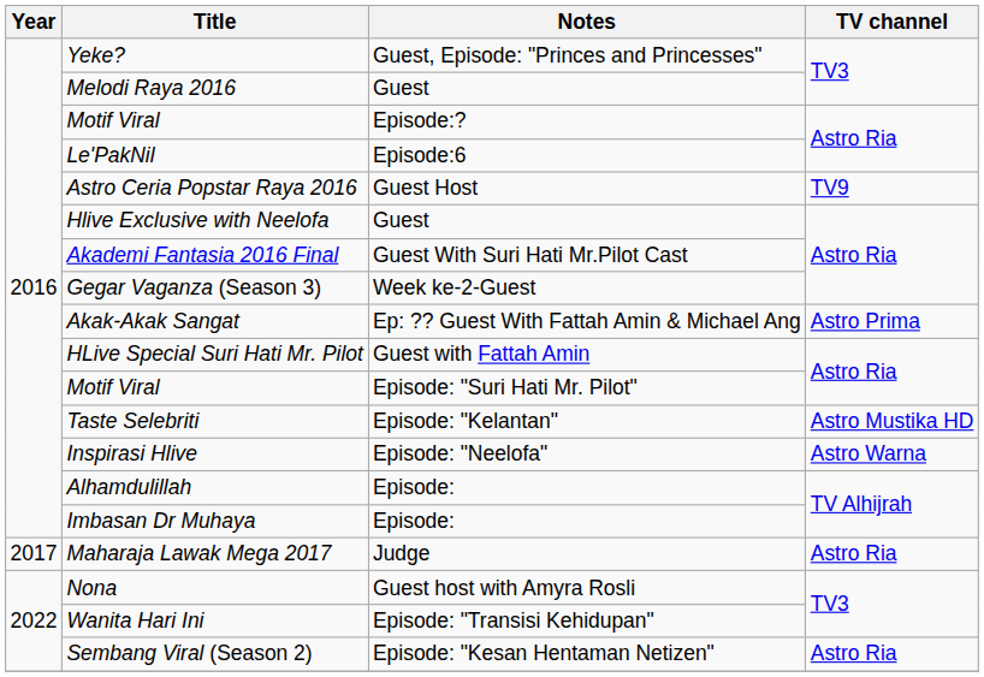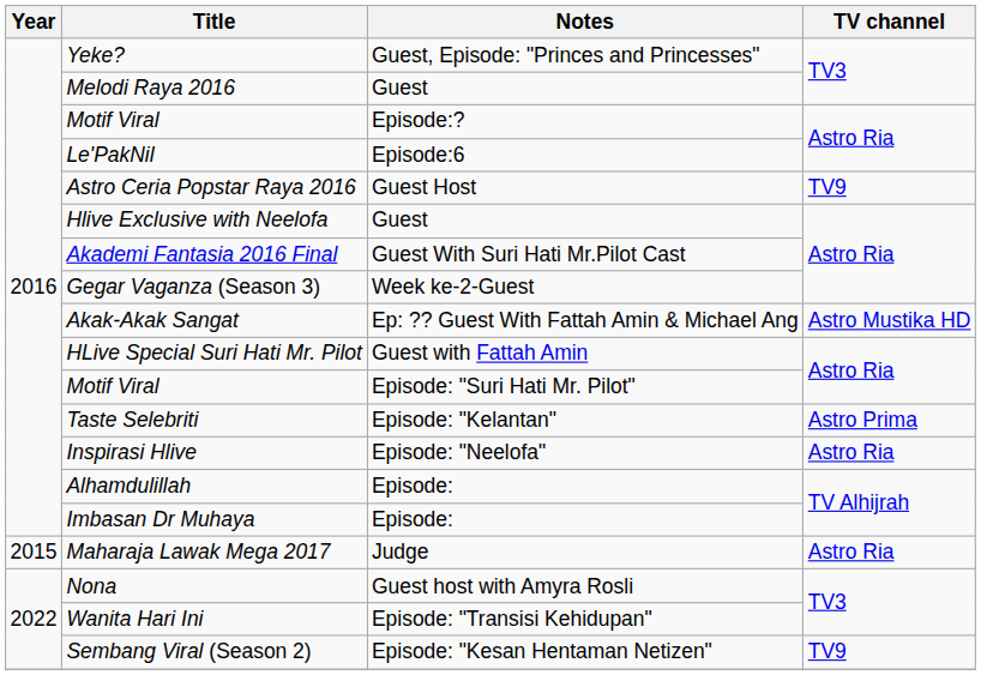Akak-Akak Sangat | TV channel: Astro Prima -> Astro Mustika HD
Taste Selebriti | TV channel: Astro Mustika HD -> Astro Prima
Inspirasi Hlive | TV channel: Astro Warna -> Astro Ria
Maharaja Lawak Mega 2017 | Year: 2017 -> 2015
Sembang Viral (Season 2) | TV channel: Astro Ria -> TV9
